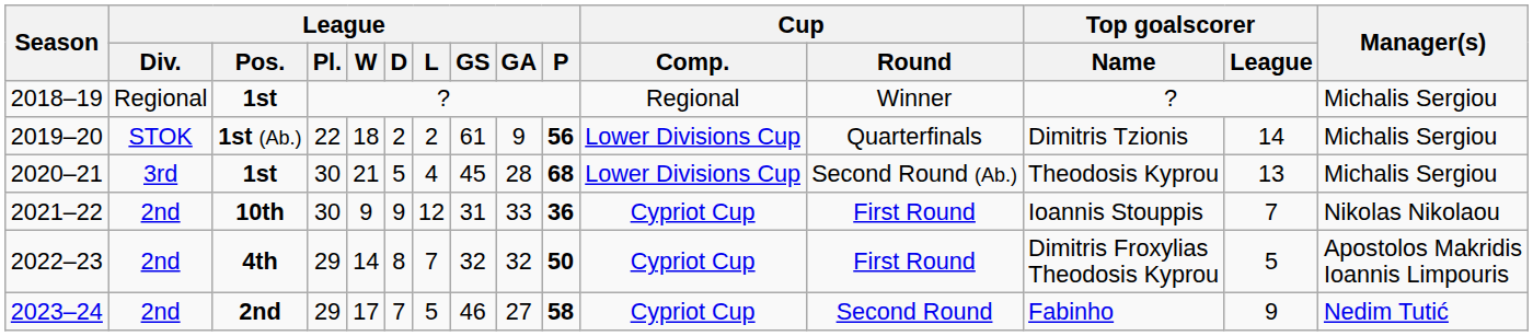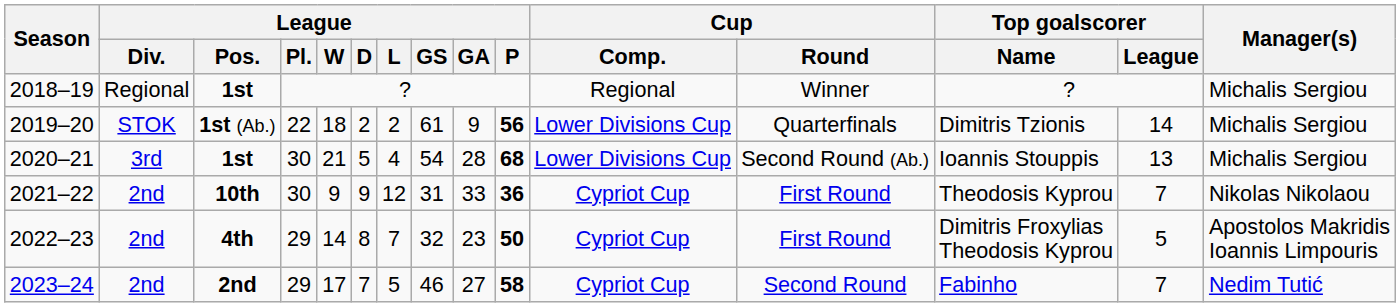2020–21 | League / GS: 45 -> 54
2020–21 | Top goalscorer / Name: Theodosis Kyprou -> Ioannis Stouppis
2021–22 | Top goalscorer / Name: Ioannis Stouppis -> Theodosis Kyprou
2022–23 | League / GA: 32 -> 23
2023–24 | Top goalscorer / League: 9 -> 7
